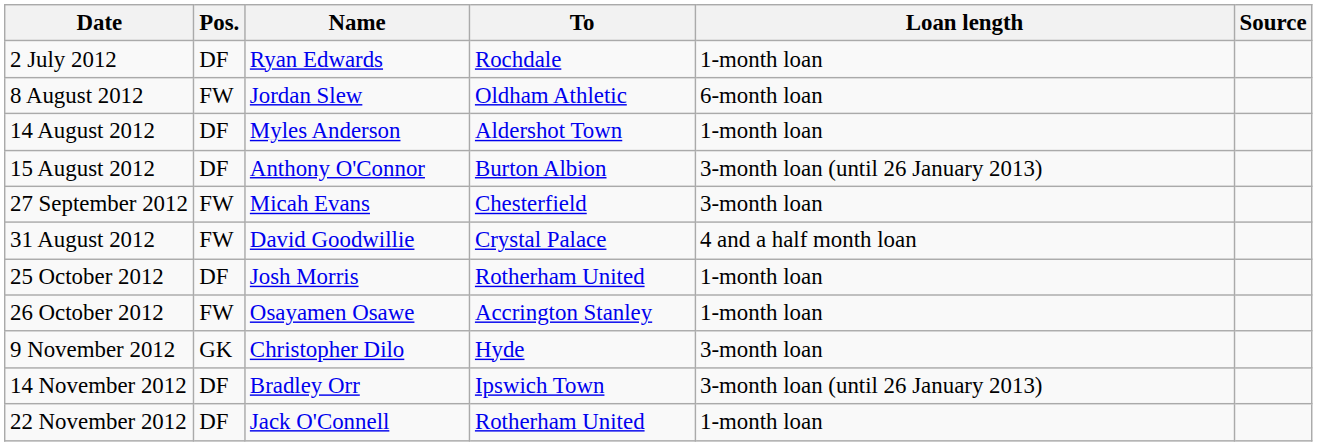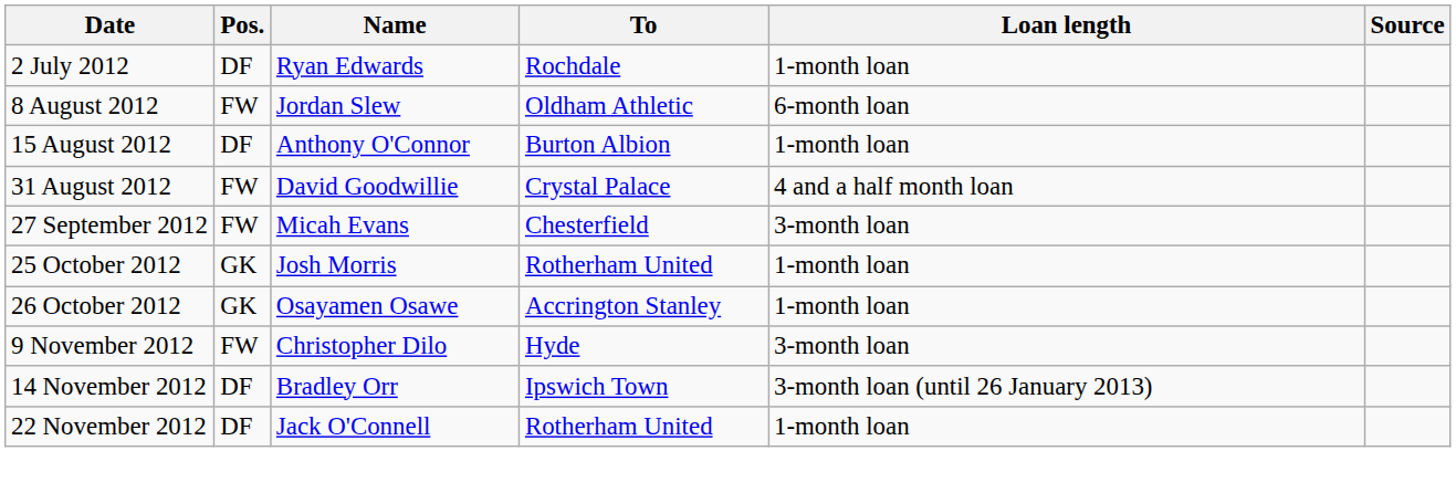- row: 14 August 2012 | DF | Myles Anderson | Aldershot Town | 1-month loan
15 August 2012 | Loan length: 3-month loan (until 26 January 2013) -> 1-month loan
rows swapped: 31 August 2012 <-> 27 September 2012
25 October 2012 | Pos.: DF -> GK
26 October 2012 | Pos.: FW -> GK
9 November 2012 | Pos.: GK -> FW
